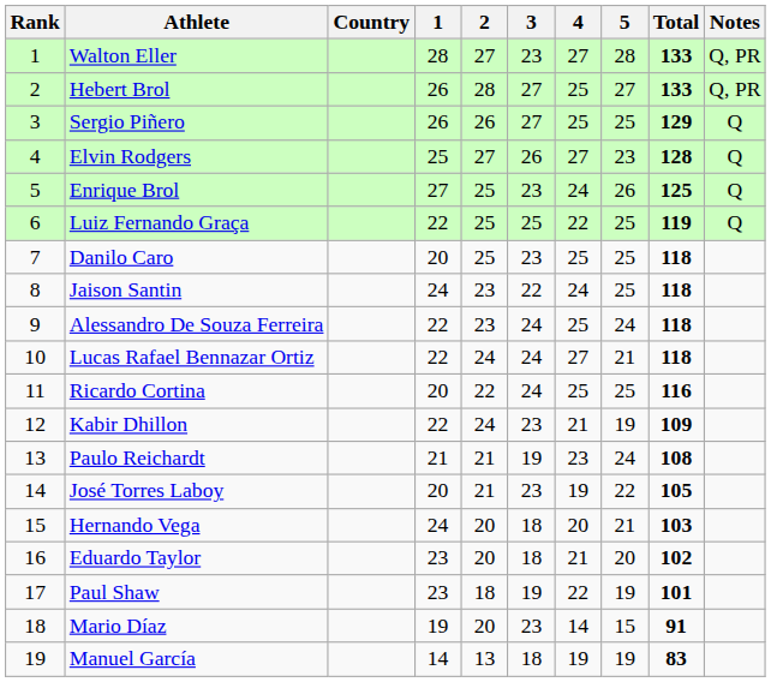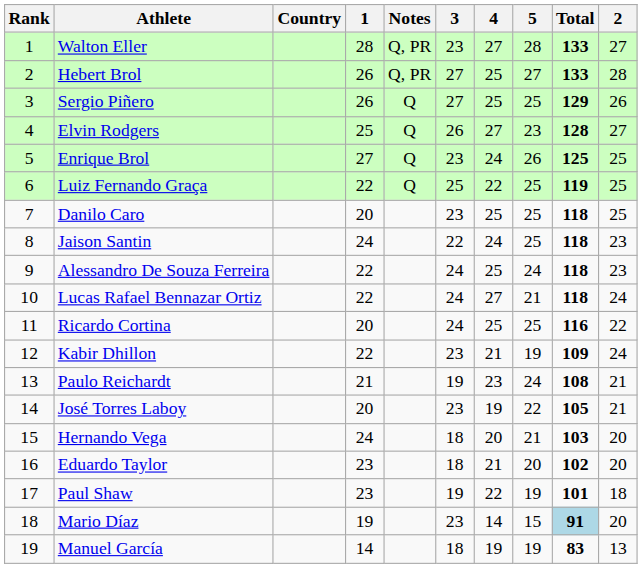columns swapped: 2 <-> Notes
Mario Díaz | Total: no background -> lightblue background
